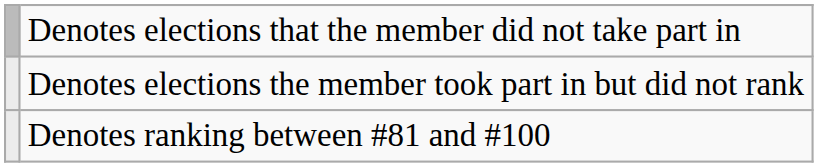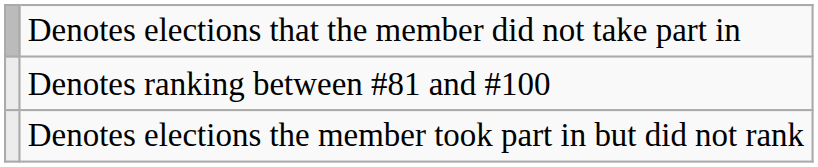rows swapped: Denotes elections the member took part in but did not rank <-> Denotes ranking between #81 and #100
